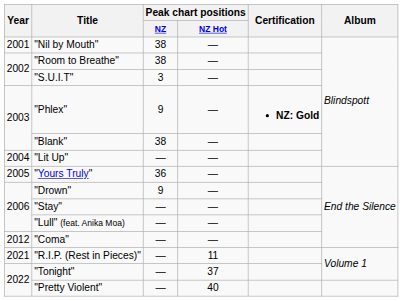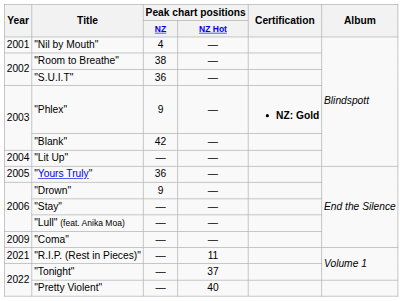"Nil by Mouth" | Peak chart positions / NZ: 38 -> 4
"S.U.I.T" | Peak chart positions / NZ: 3 -> 36
"Blank" | Peak chart positions / NZ: 38 -> 42
"Coma" | Year: 2012 -> 2009
